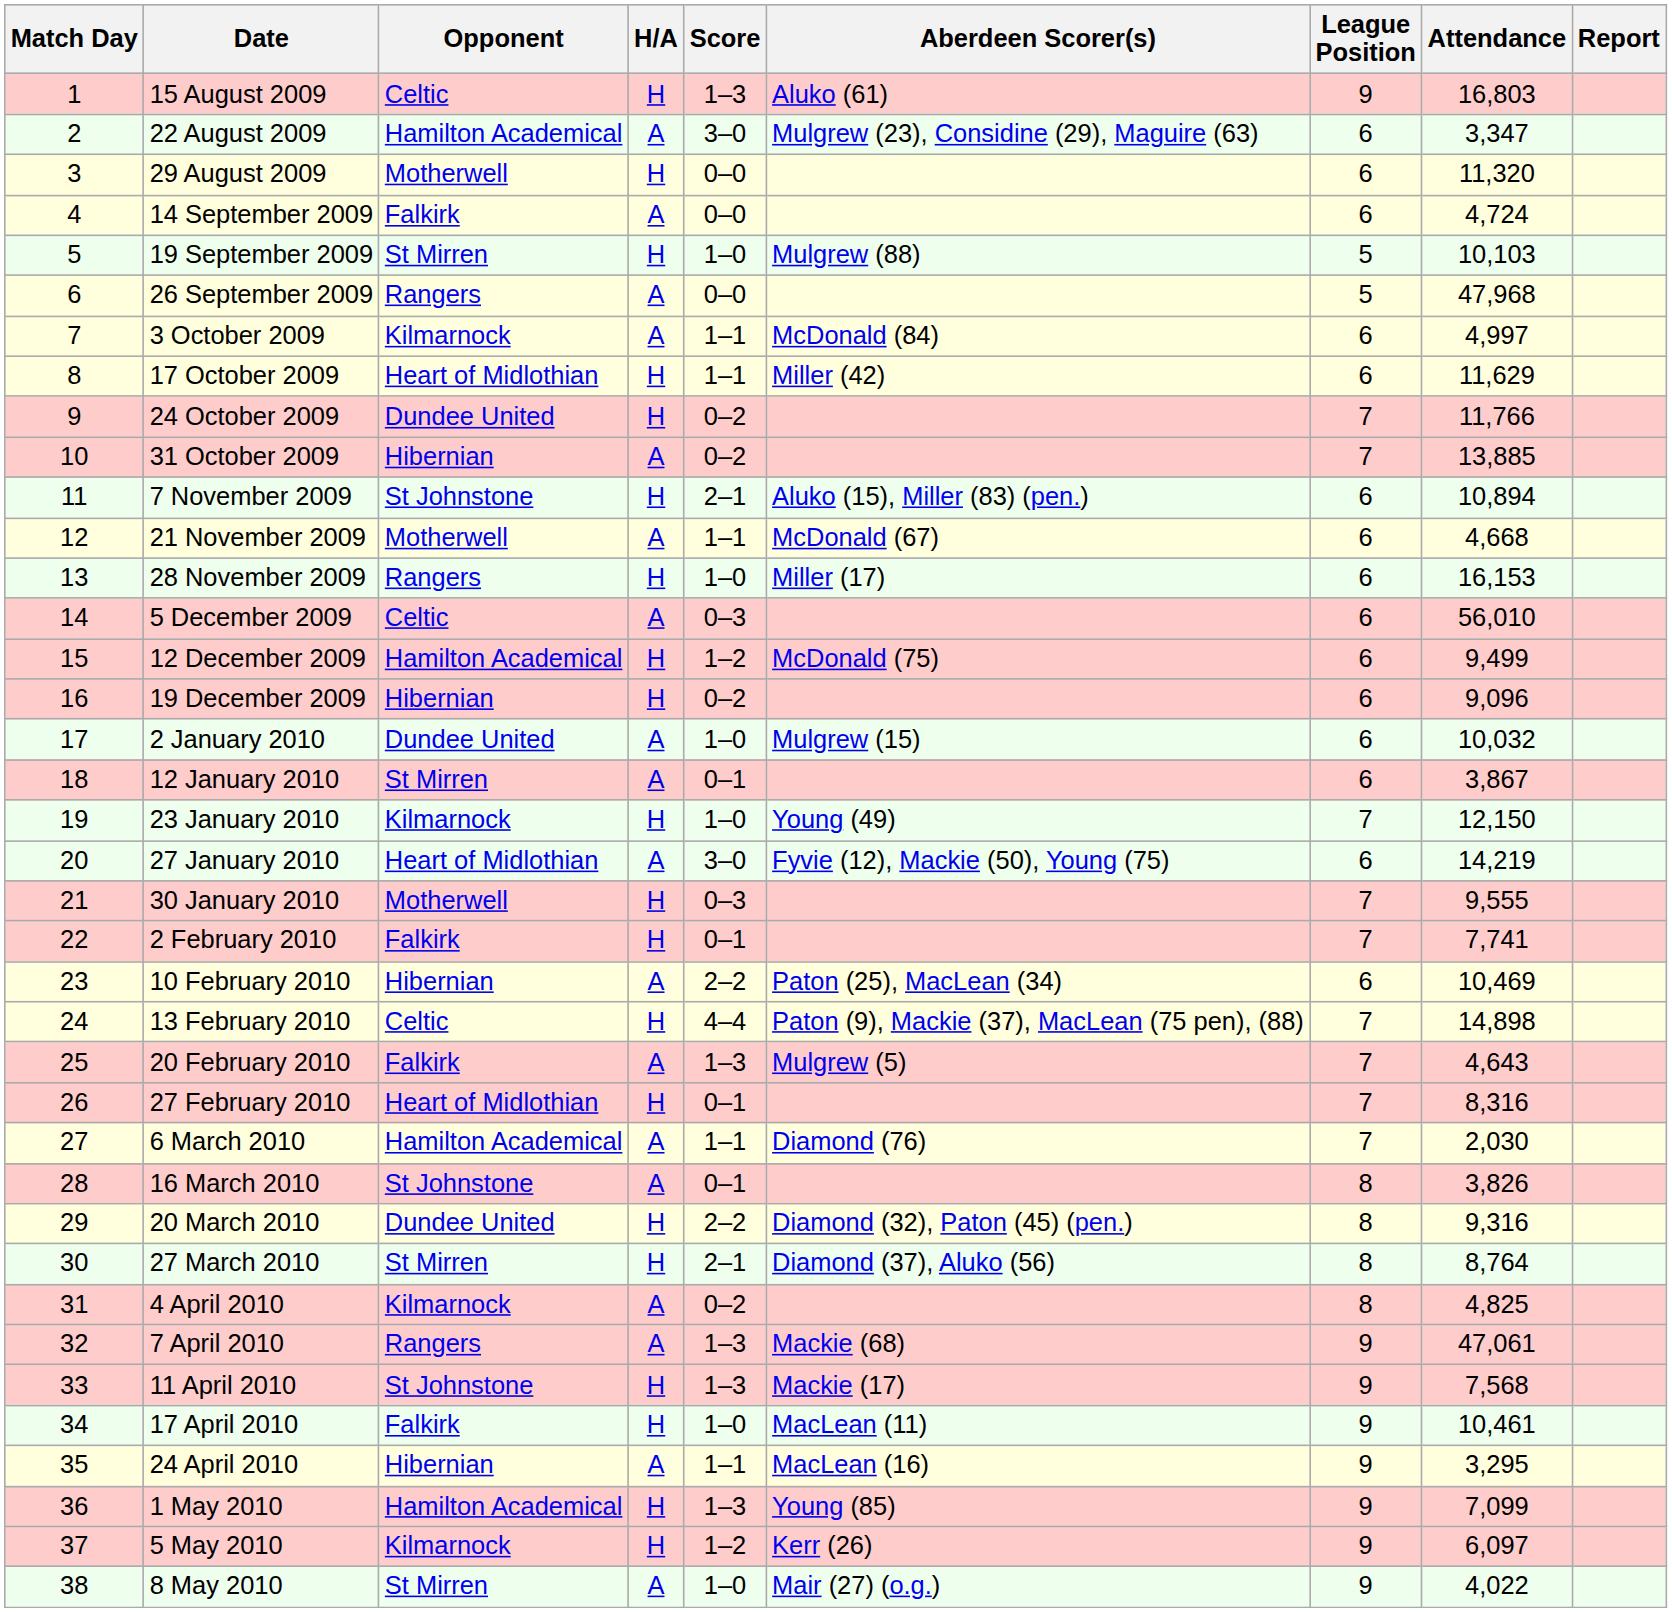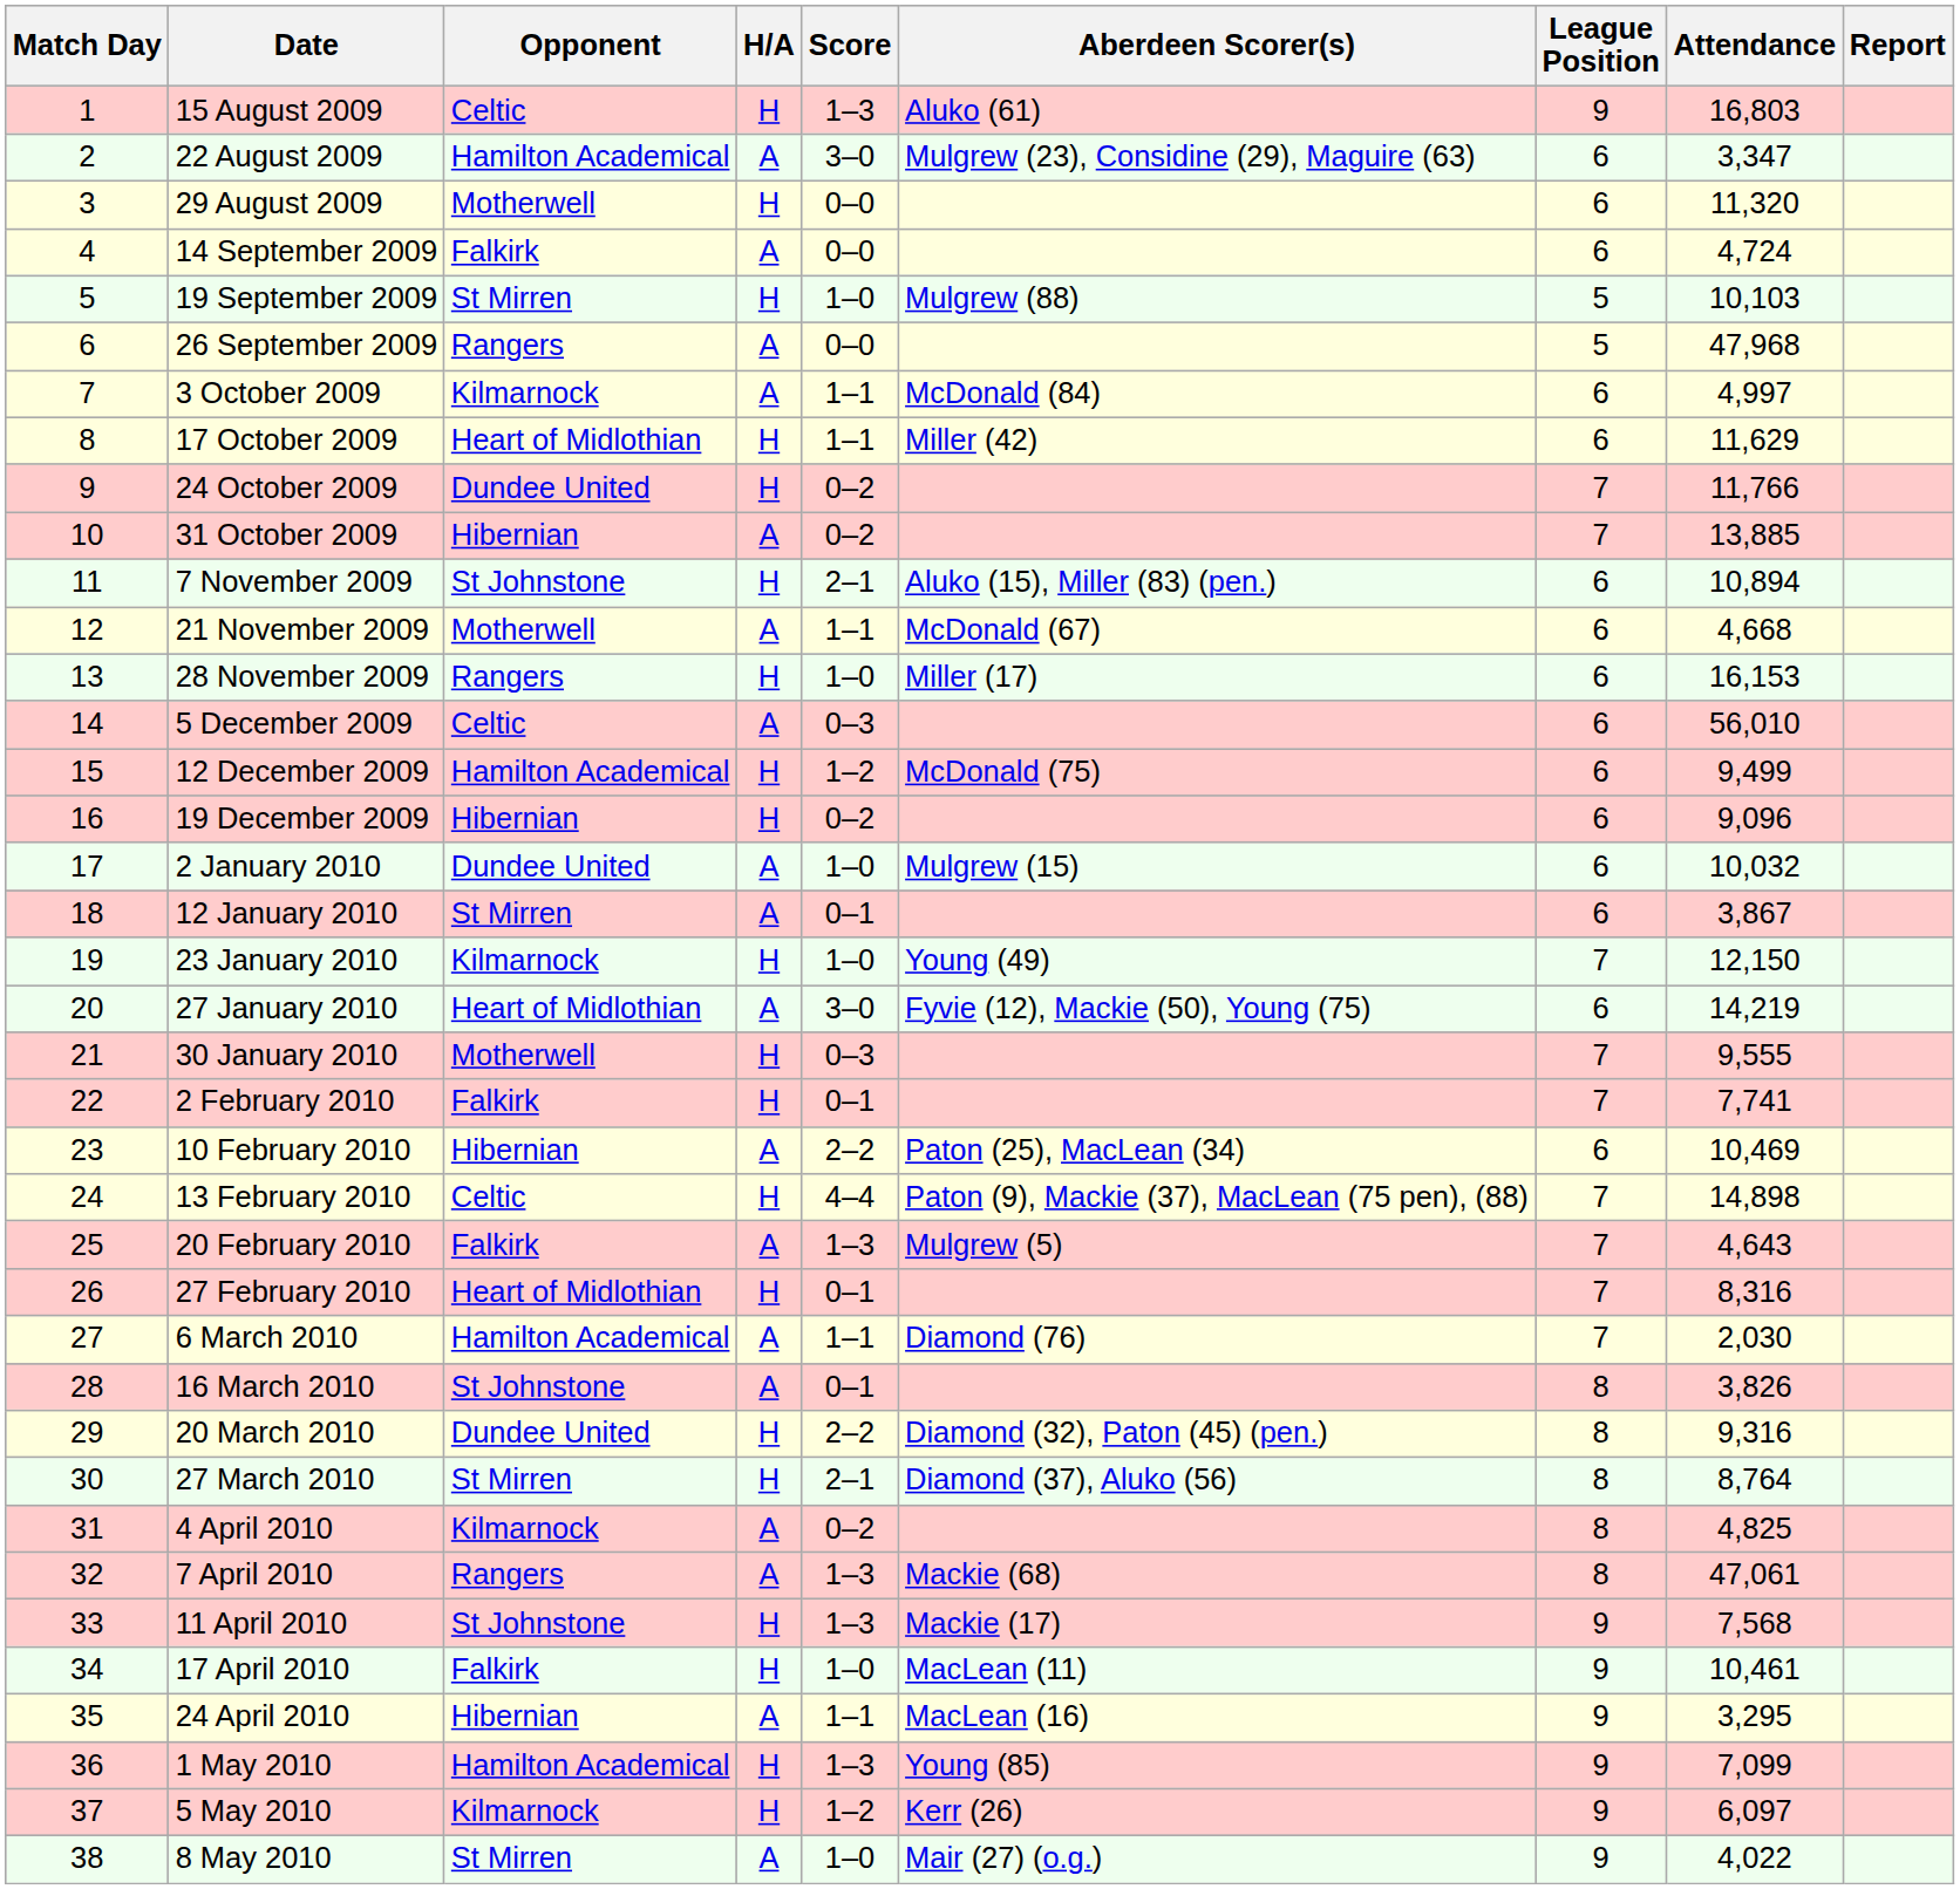7 April 2010 | League Position: 9 -> 8
